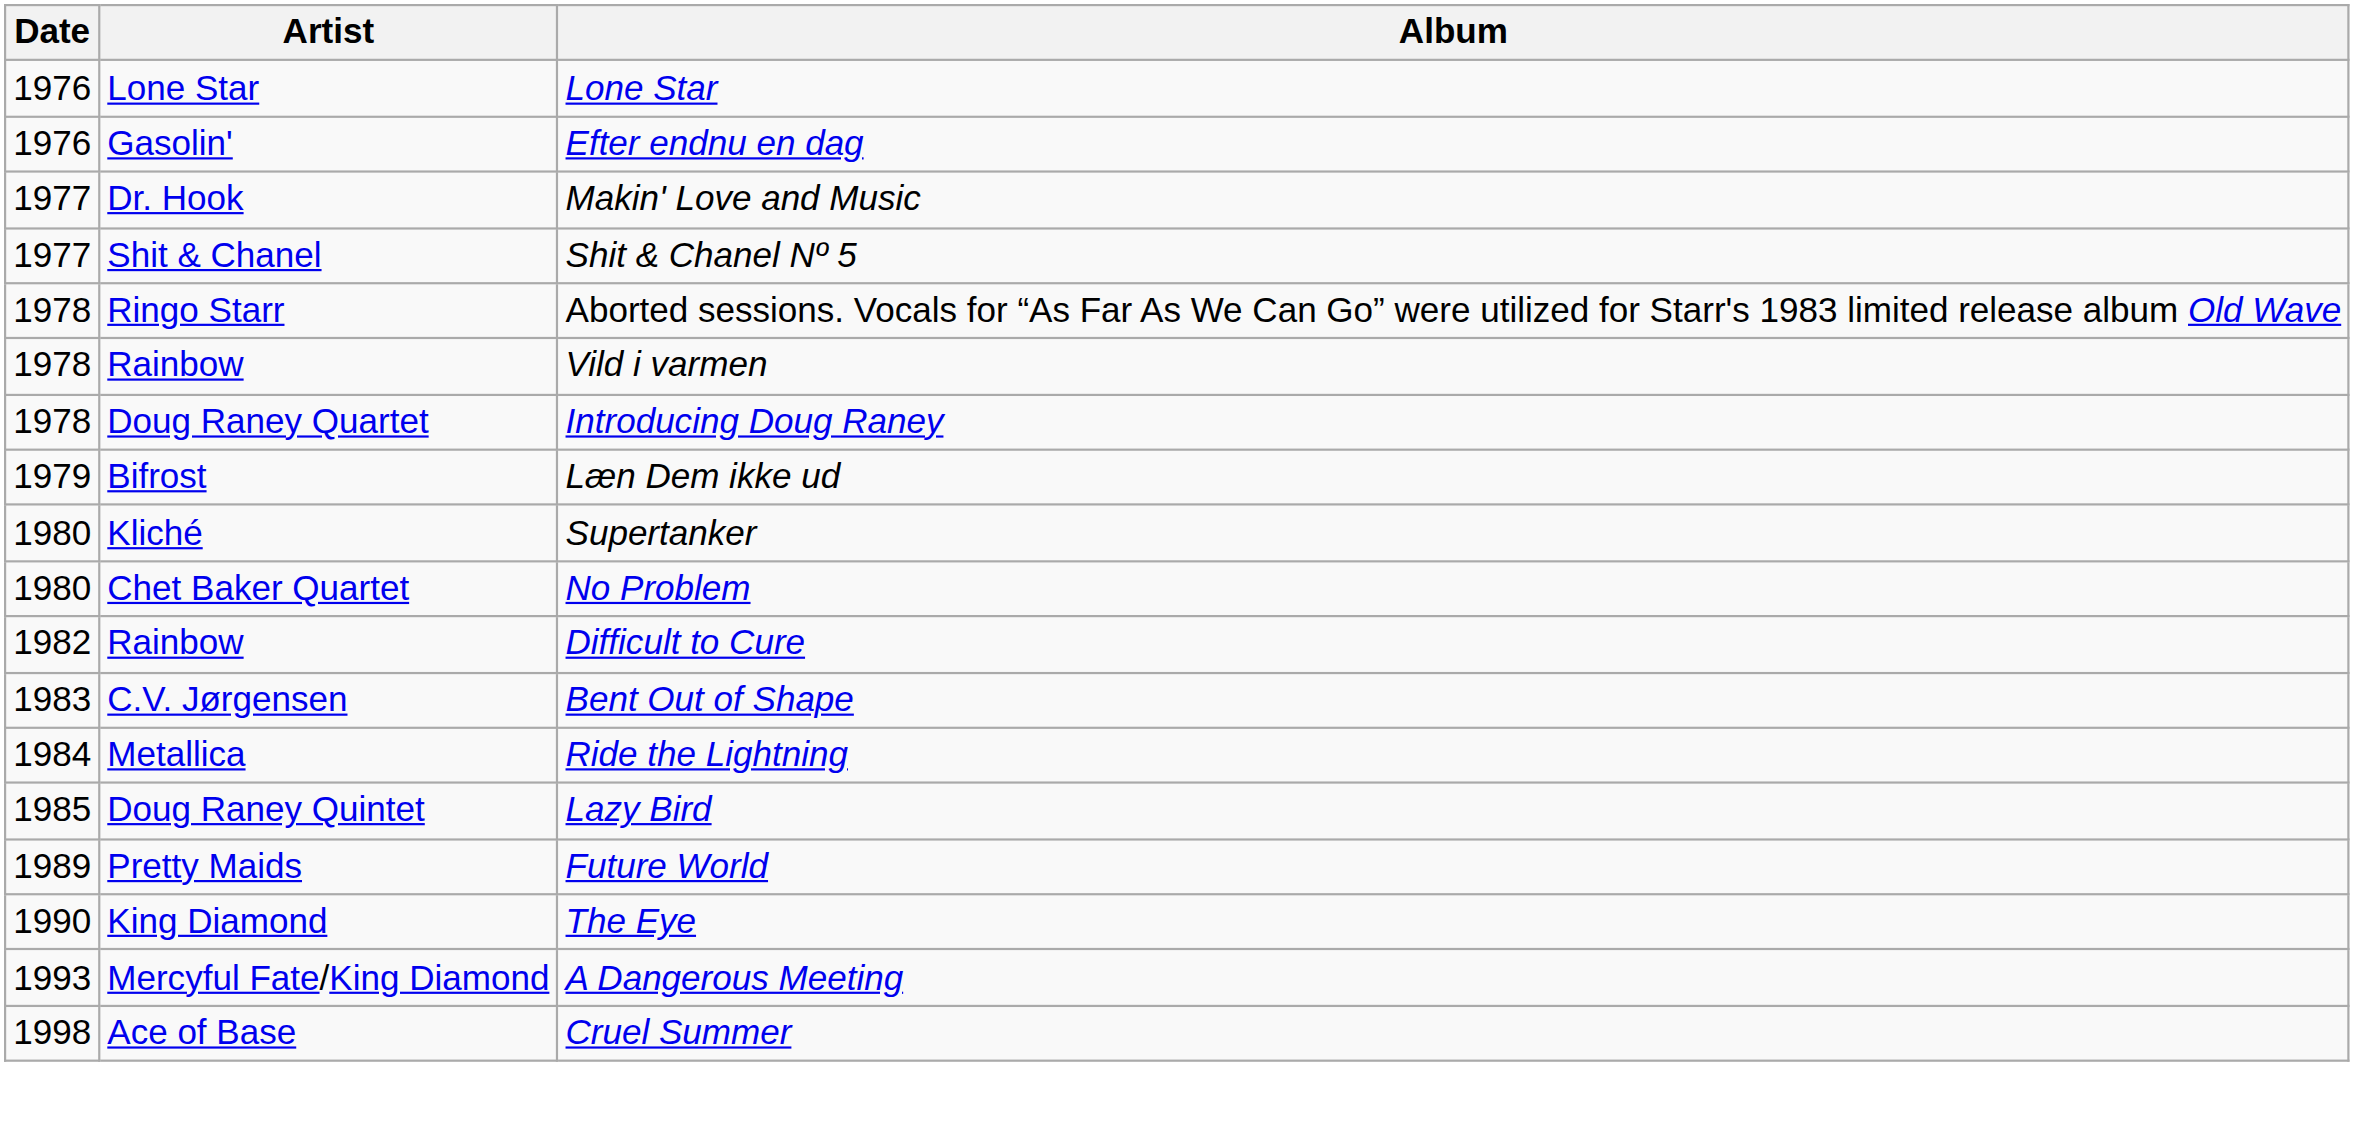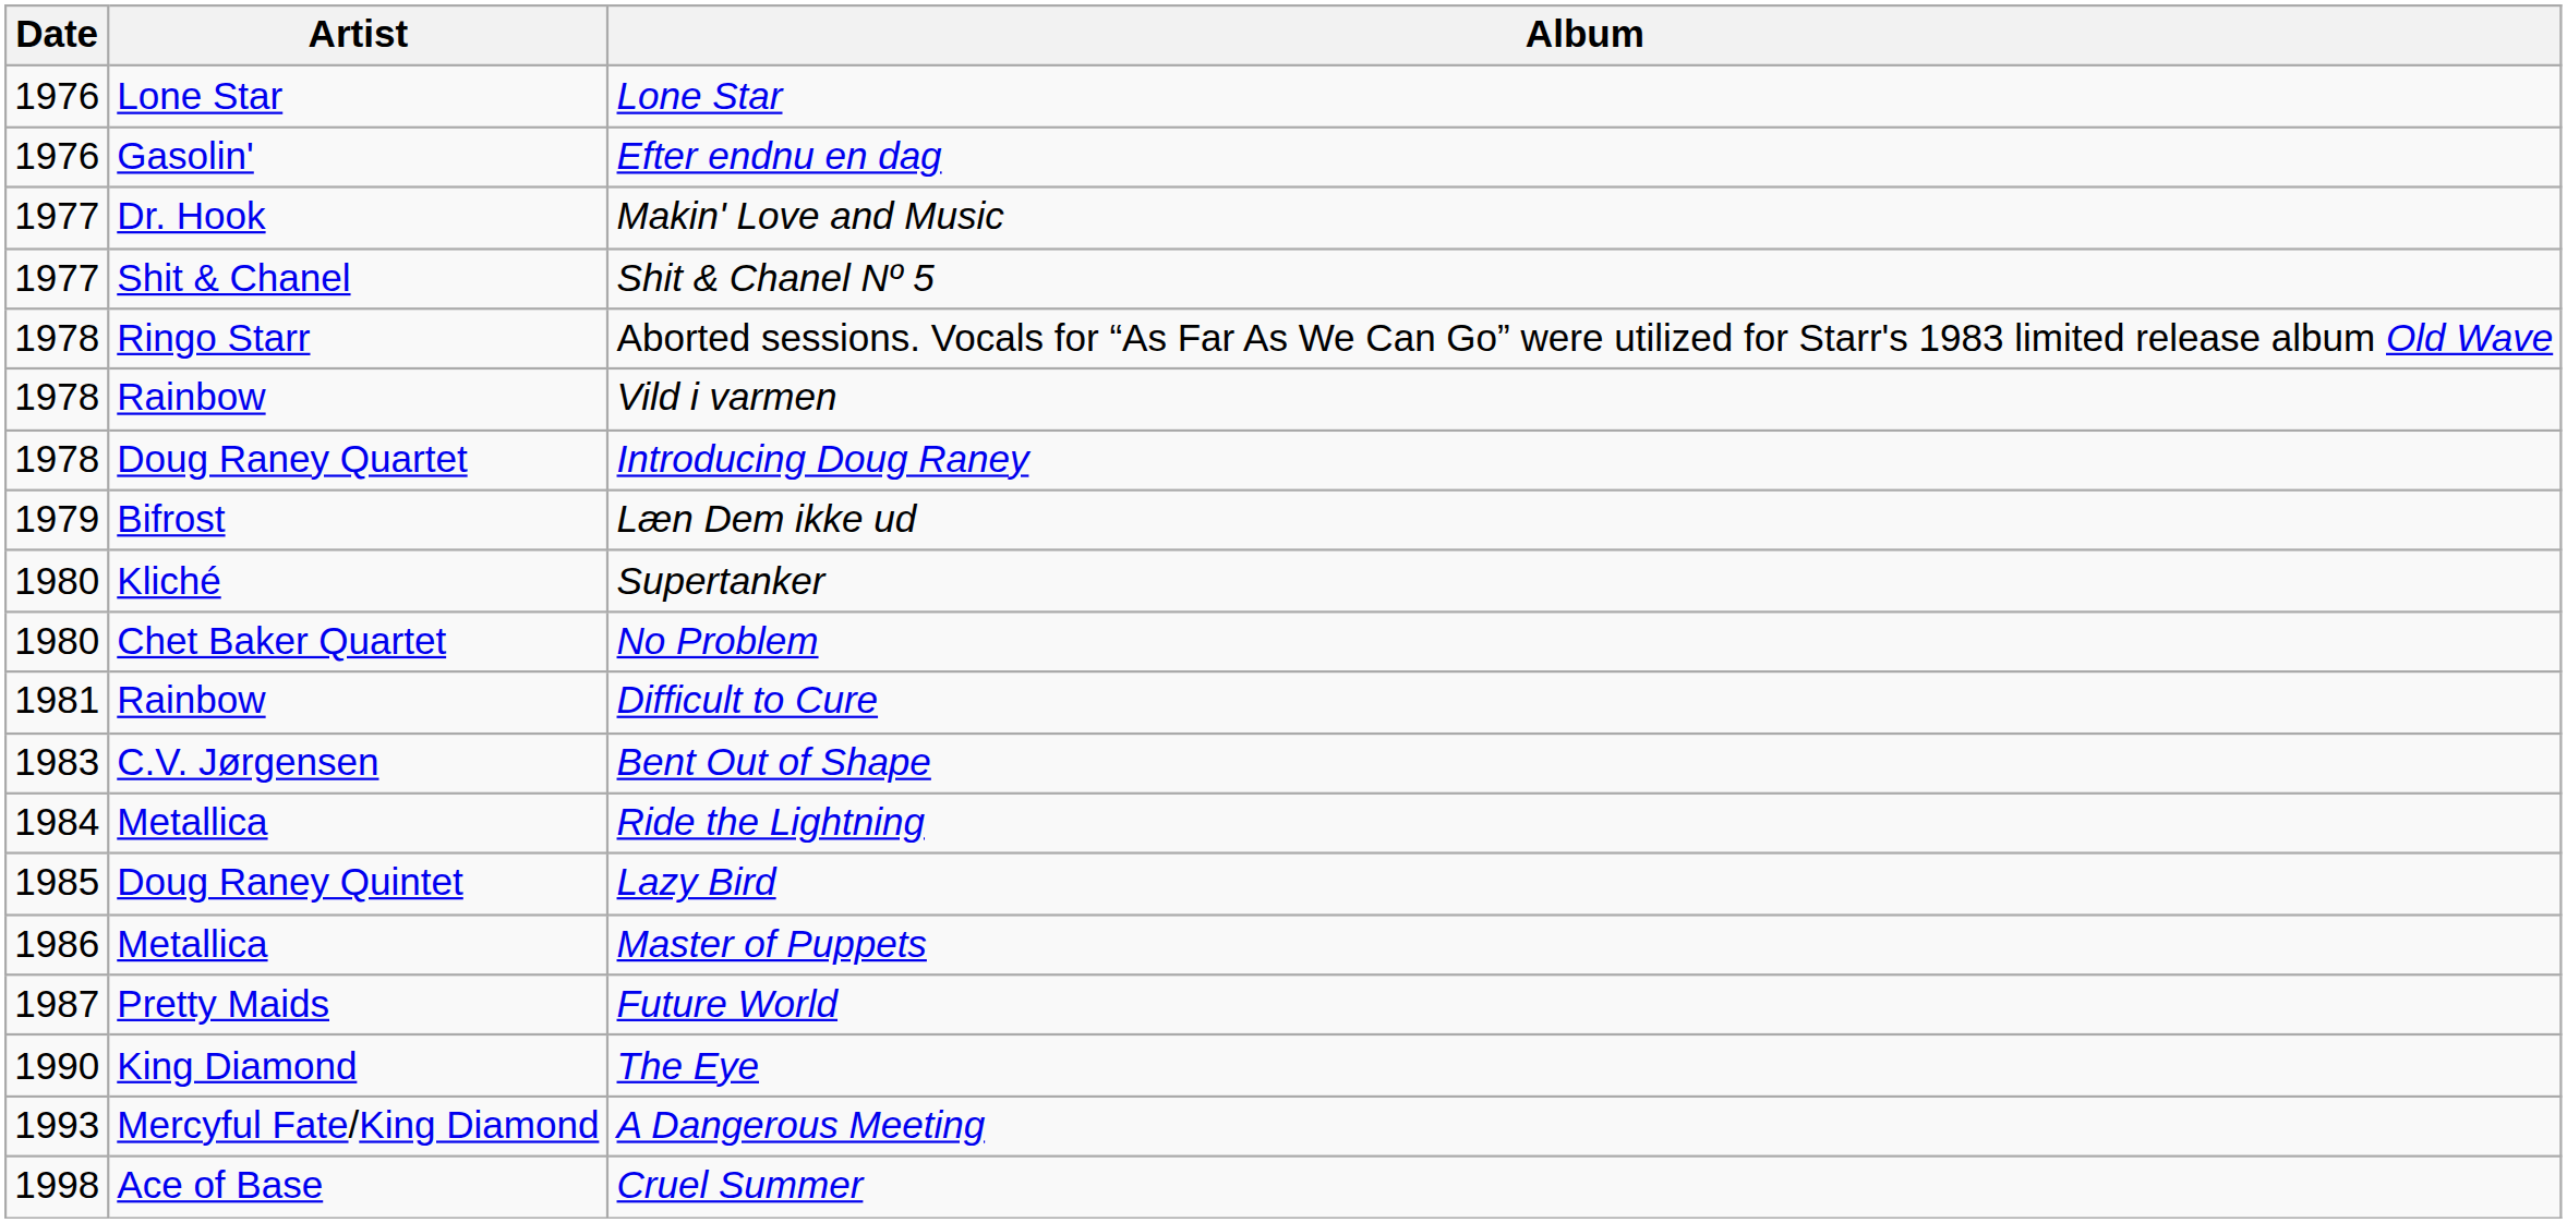Difficult to Cure | Date: 1982 -> 1981
+ row: 1986 | Metallica | Master of Puppets
Future World | Date: 1989 -> 1987
